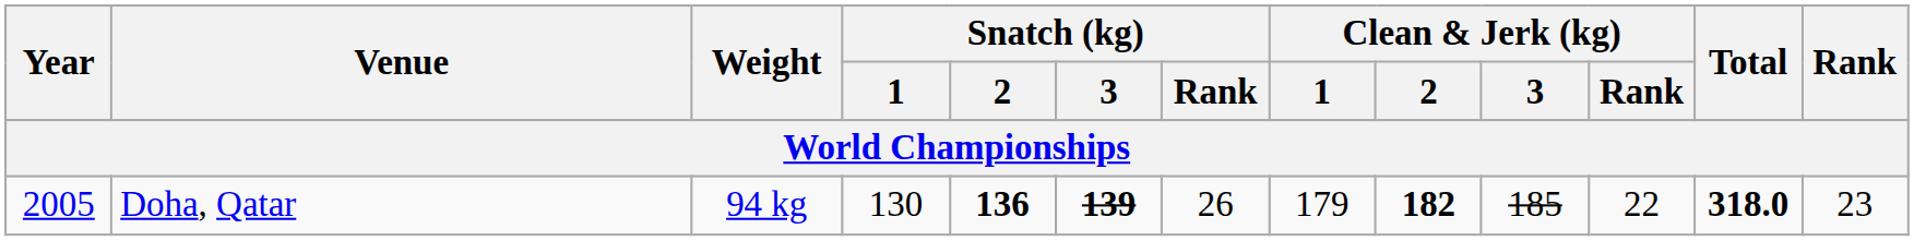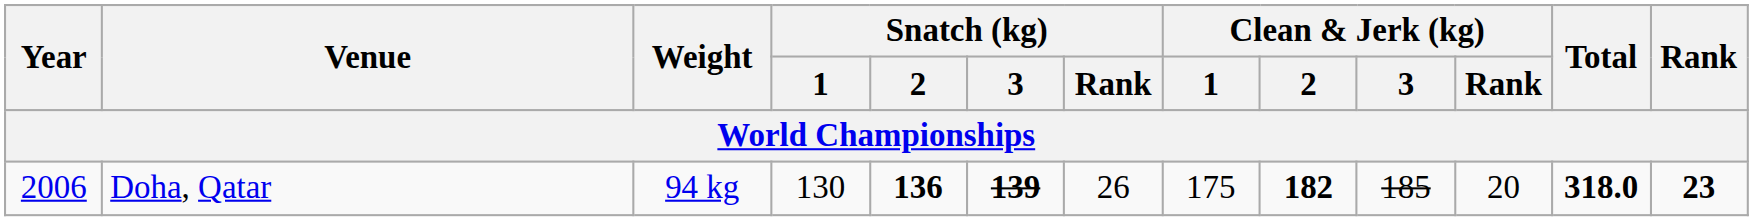Doha, Qatar | Year: 2005 -> 2006
Doha, Qatar | Clean & Jerk (kg) / 1: 179 -> 175
Doha, Qatar | Clean & Jerk (kg) / Rank: 22 -> 20
Doha, Qatar | Rank: normal -> bold
